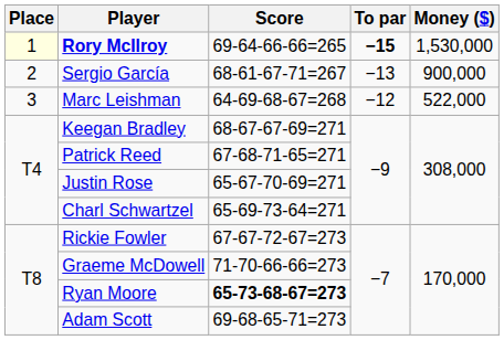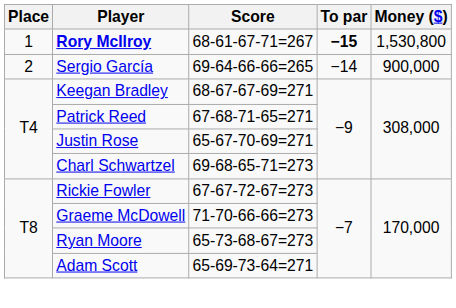Rory McIlroy | Place: lightyellow background -> no background
Rory McIlroy | Score: 69-64-66-66=265 -> 68-61-67-71=267
Rory McIlroy | Money ($): 1,530,000 -> 1,530,800
Sergio García | Score: 68-61-67-71=267 -> 69-64-66-66=265
Sergio García | To par: −13 -> −14
- row: 3 | Marc Leishman | 64-69-68-67=268 | −12 | 522,000
Charl Schwartzel | Score: 65-69-73-64=271 -> 69-68-65-71=273
Ryan Moore | Score: bold -> normal
Adam Scott | Score: 69-68-65-71=273 -> 65-69-73-64=271
